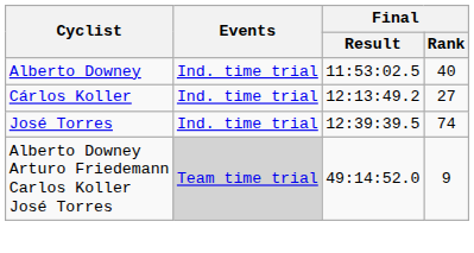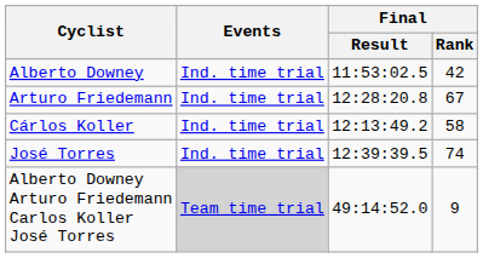Alberto Downey | Final / Rank: 40 -> 42
+ row: Arturo Friedemann | Ind. time trial | 12:28:20.8 | 67
Cárlos Koller | Final / Rank: 27 -> 58
